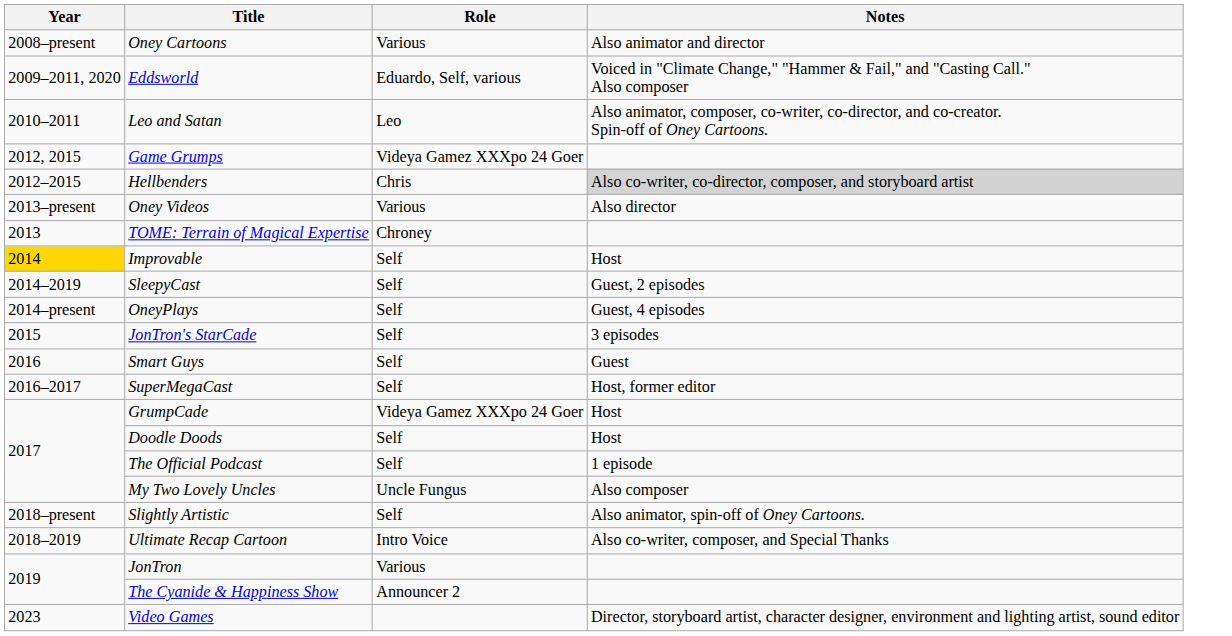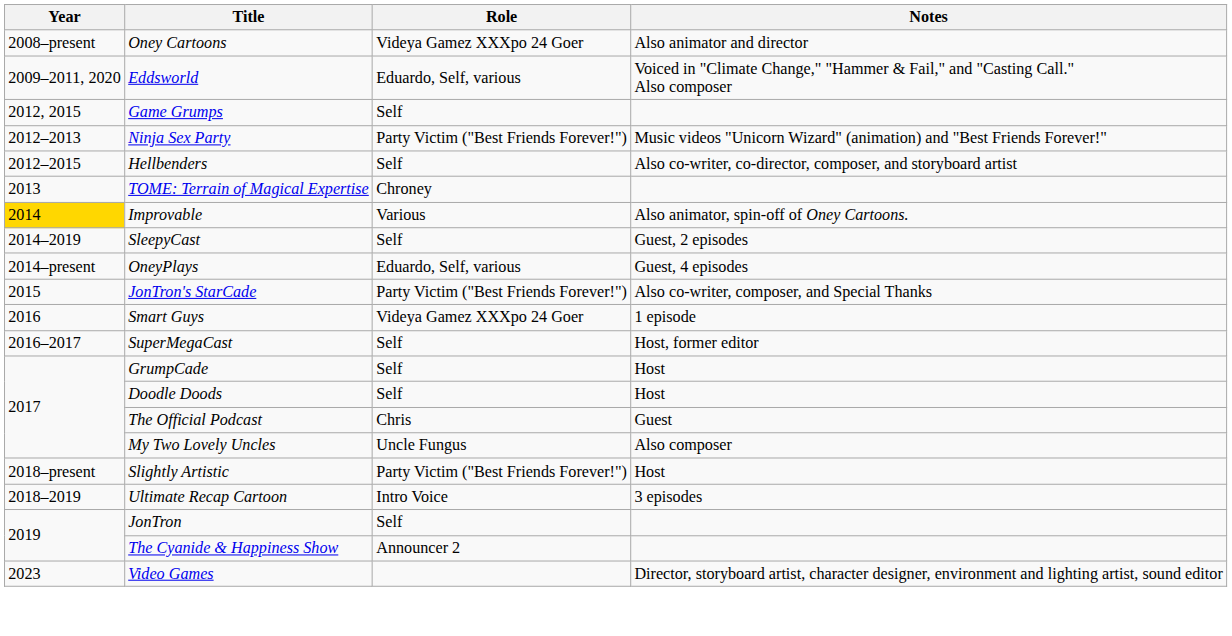Oney Cartoons | Role: Various -> Videya Gamez XXXpo 24 Goer
- row: 2010–2011 | Leo and Satan | Leo | Also animator, composer, co-writer, co-director, and co-creator. Spin-off of Oney Cartoons.
Game Grumps | Role: Videya Gamez XXXpo 24 Goer -> Self
+ row: 2012–2013 | Ninja Sex Party | Party Victim ("Best Friends Forever!") | Music videos "Unicorn Wizard" (animation) and "Best Friends Forever!"
Hellbenders | Role: Chris -> Self
Hellbenders | Notes: lightgrey background -> no background
- row: 2013–present | Oney Videos | Various | Also director
Improvable | Role: Self -> Various
Improvable | Notes: Host -> Also animator, spin-off of Oney Cartoons.
OneyPlays | Role: Self -> Eduardo, Self, various
JonTron's StarCade | Role: Self -> Party Victim ("Best Friends Forever!")
JonTron's StarCade | Notes: 3 episodes -> Also co-writer, composer, and Special Thanks
Smart Guys | Role: Self -> Videya Gamez XXXpo 24 Goer
Smart Guys | Notes: Guest -> 1 episode
GrumpCade | Role: Videya Gamez XXXpo 24 Goer -> Self
The Official Podcast | Role: Self -> Chris
The Official Podcast | Notes: 1 episode -> Guest
Slightly Artistic | Role: Self -> Party Victim ("Best Friends Forever!")
Slightly Artistic | Notes: Also animator, spin-off of Oney Cartoons. -> Host
Ultimate Recap Cartoon | Notes: Also co-writer, composer, and Special Thanks -> 3 episodes
JonTron | Role: Various -> Self
